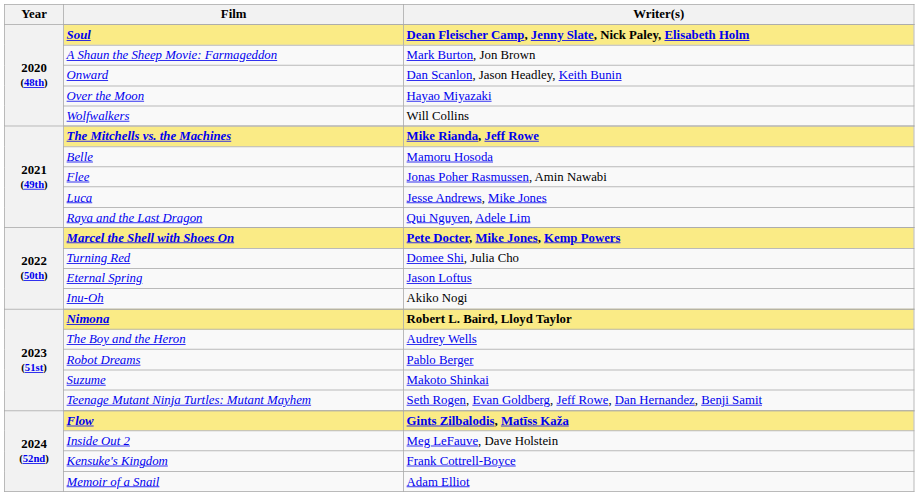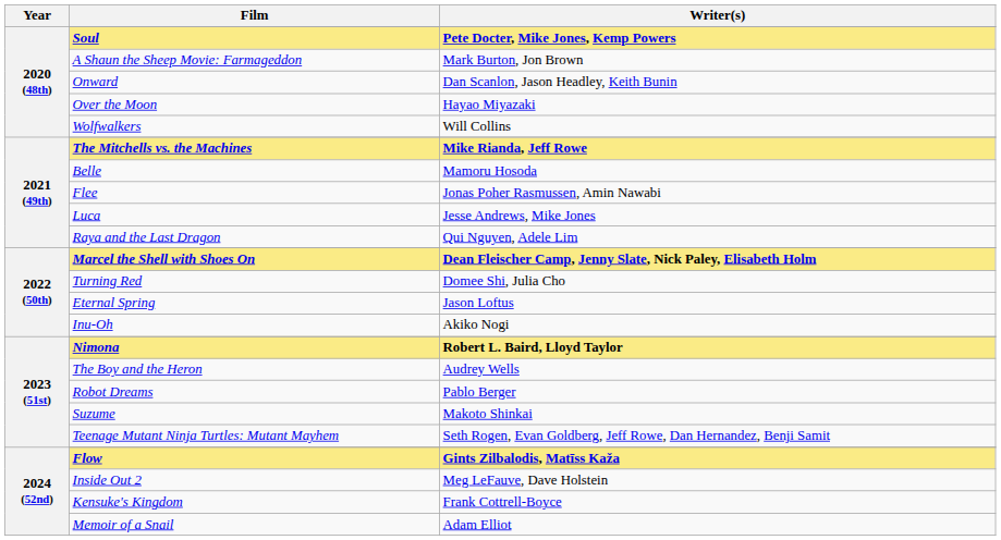Soul | Writer(s): Dean Fleischer Camp, Jenny Slate, Nick Paley, Elisabeth Holm -> Pete Docter, Mike Jones, Kemp Powers
Marcel the Shell with Shoes On | Writer(s): Pete Docter, Mike Jones, Kemp Powers -> Dean Fleischer Camp, Jenny Slate, Nick Paley, Elisabeth Holm
